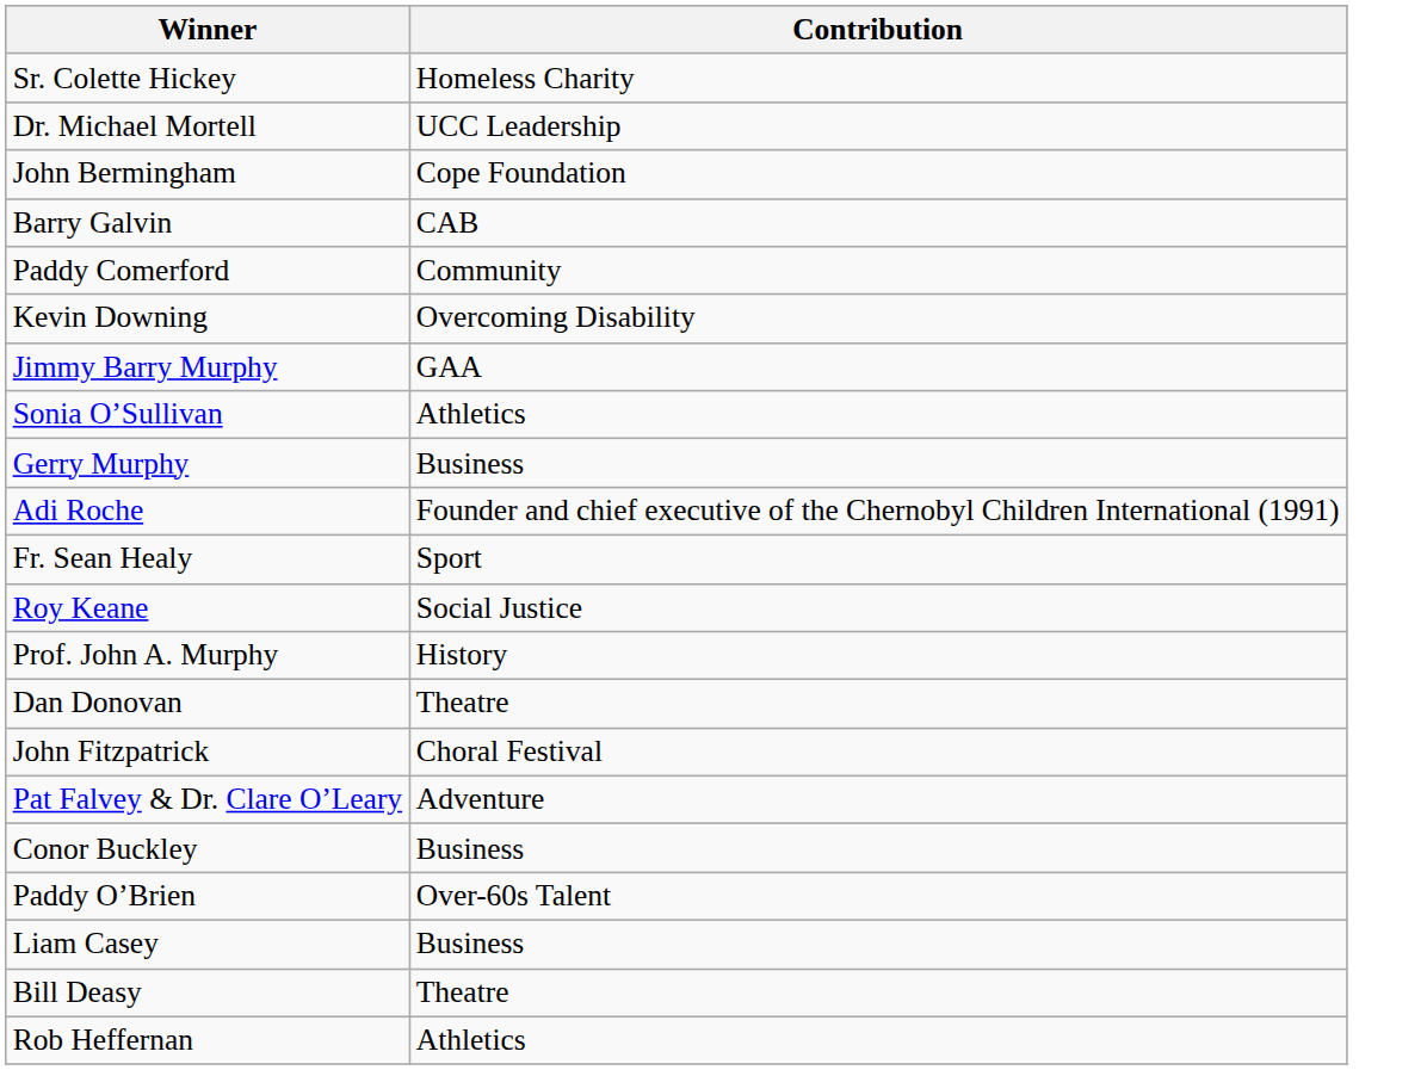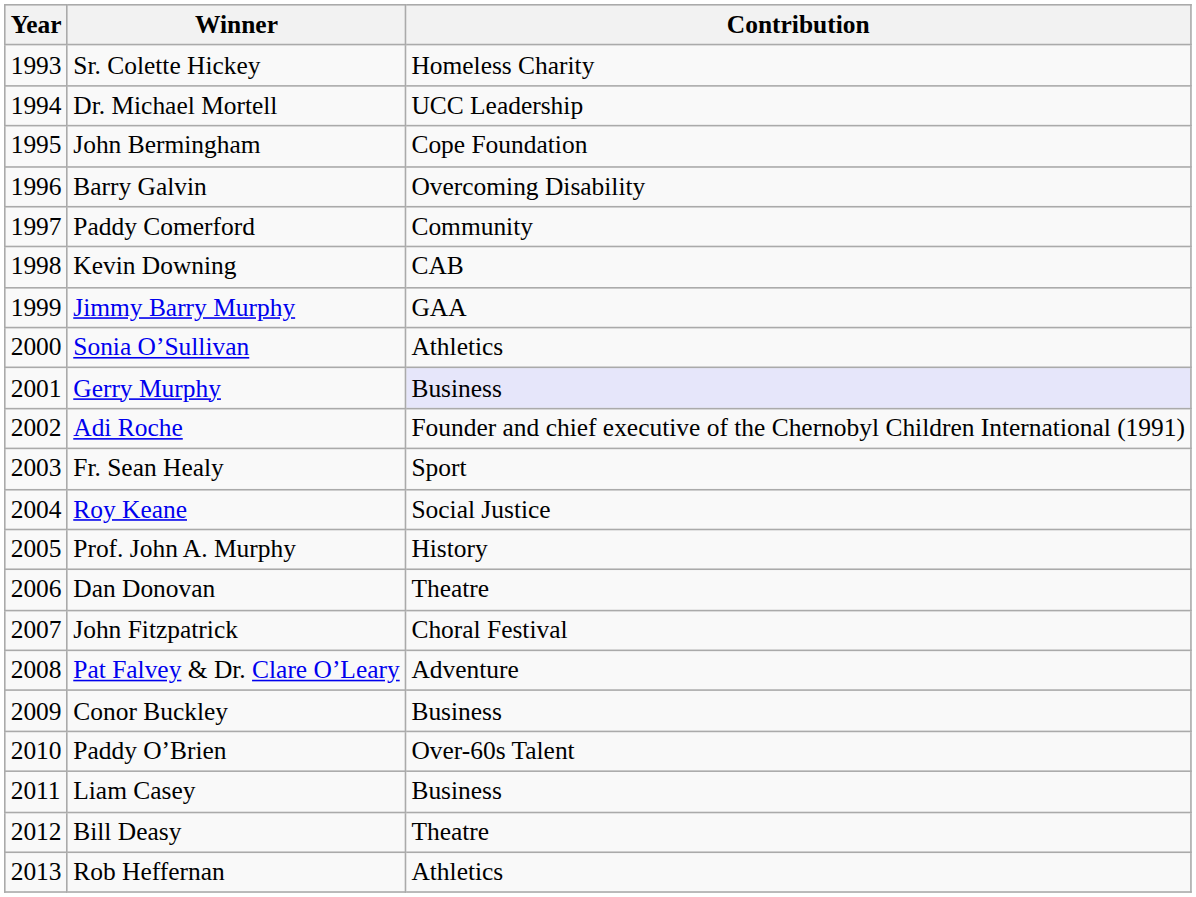+ column: Year | 1993 | 1994 | 1995 | 1996 | 1997 | 1998 | 1999 | 2000 | 2001 | 2002 | 2003 | 2004 | 2005 | 2006 | 2007 | 2008 | 2009 | 2010 | 2011 | 2012 | 2013
Barry Galvin | Contribution: CAB -> Overcoming Disability
Kevin Downing | Contribution: Overcoming Disability -> CAB
Gerry Murphy | Contribution: no background -> lavender background
